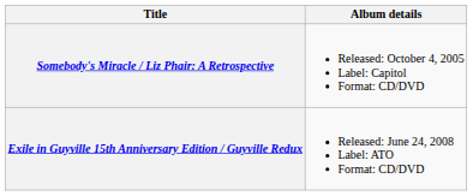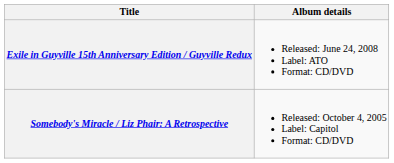rows swapped: Somebody's Miracle / Liz Phair: A Retrospective <-> Exile in Guyville 15th Anniversary Edition / Guyville Redux
